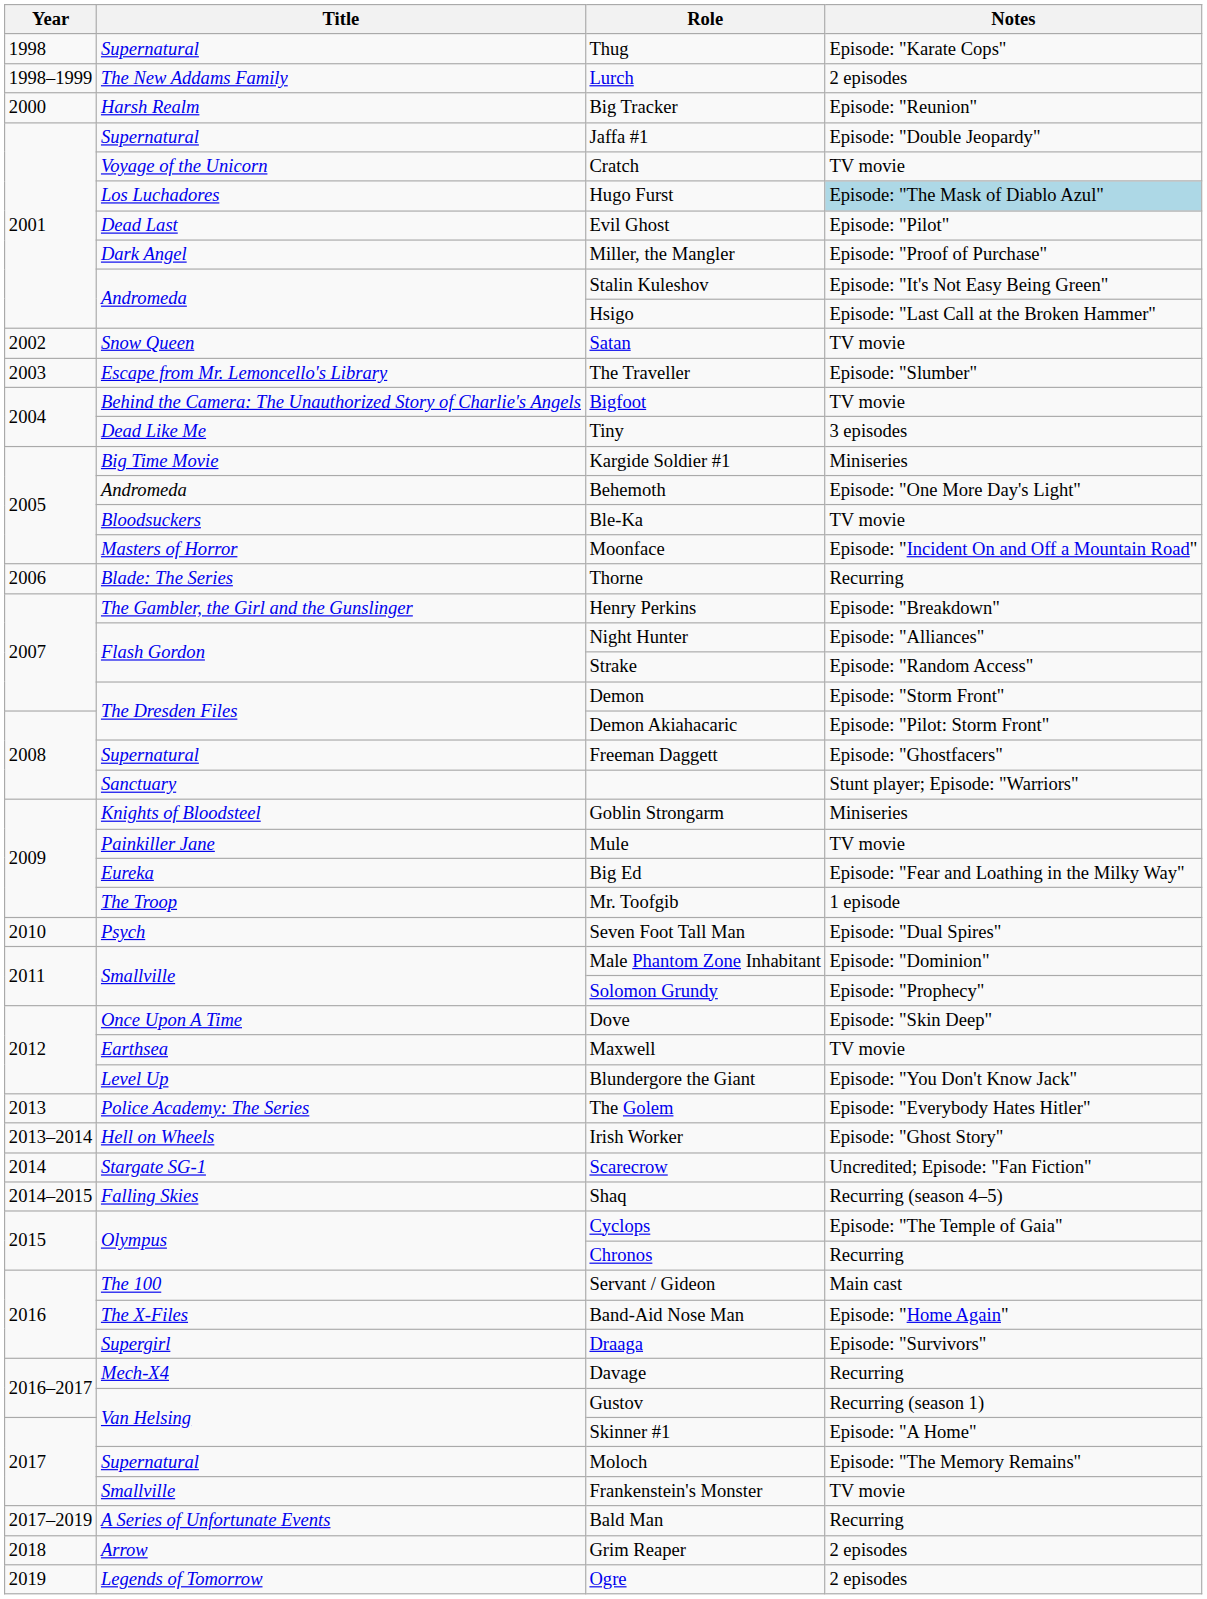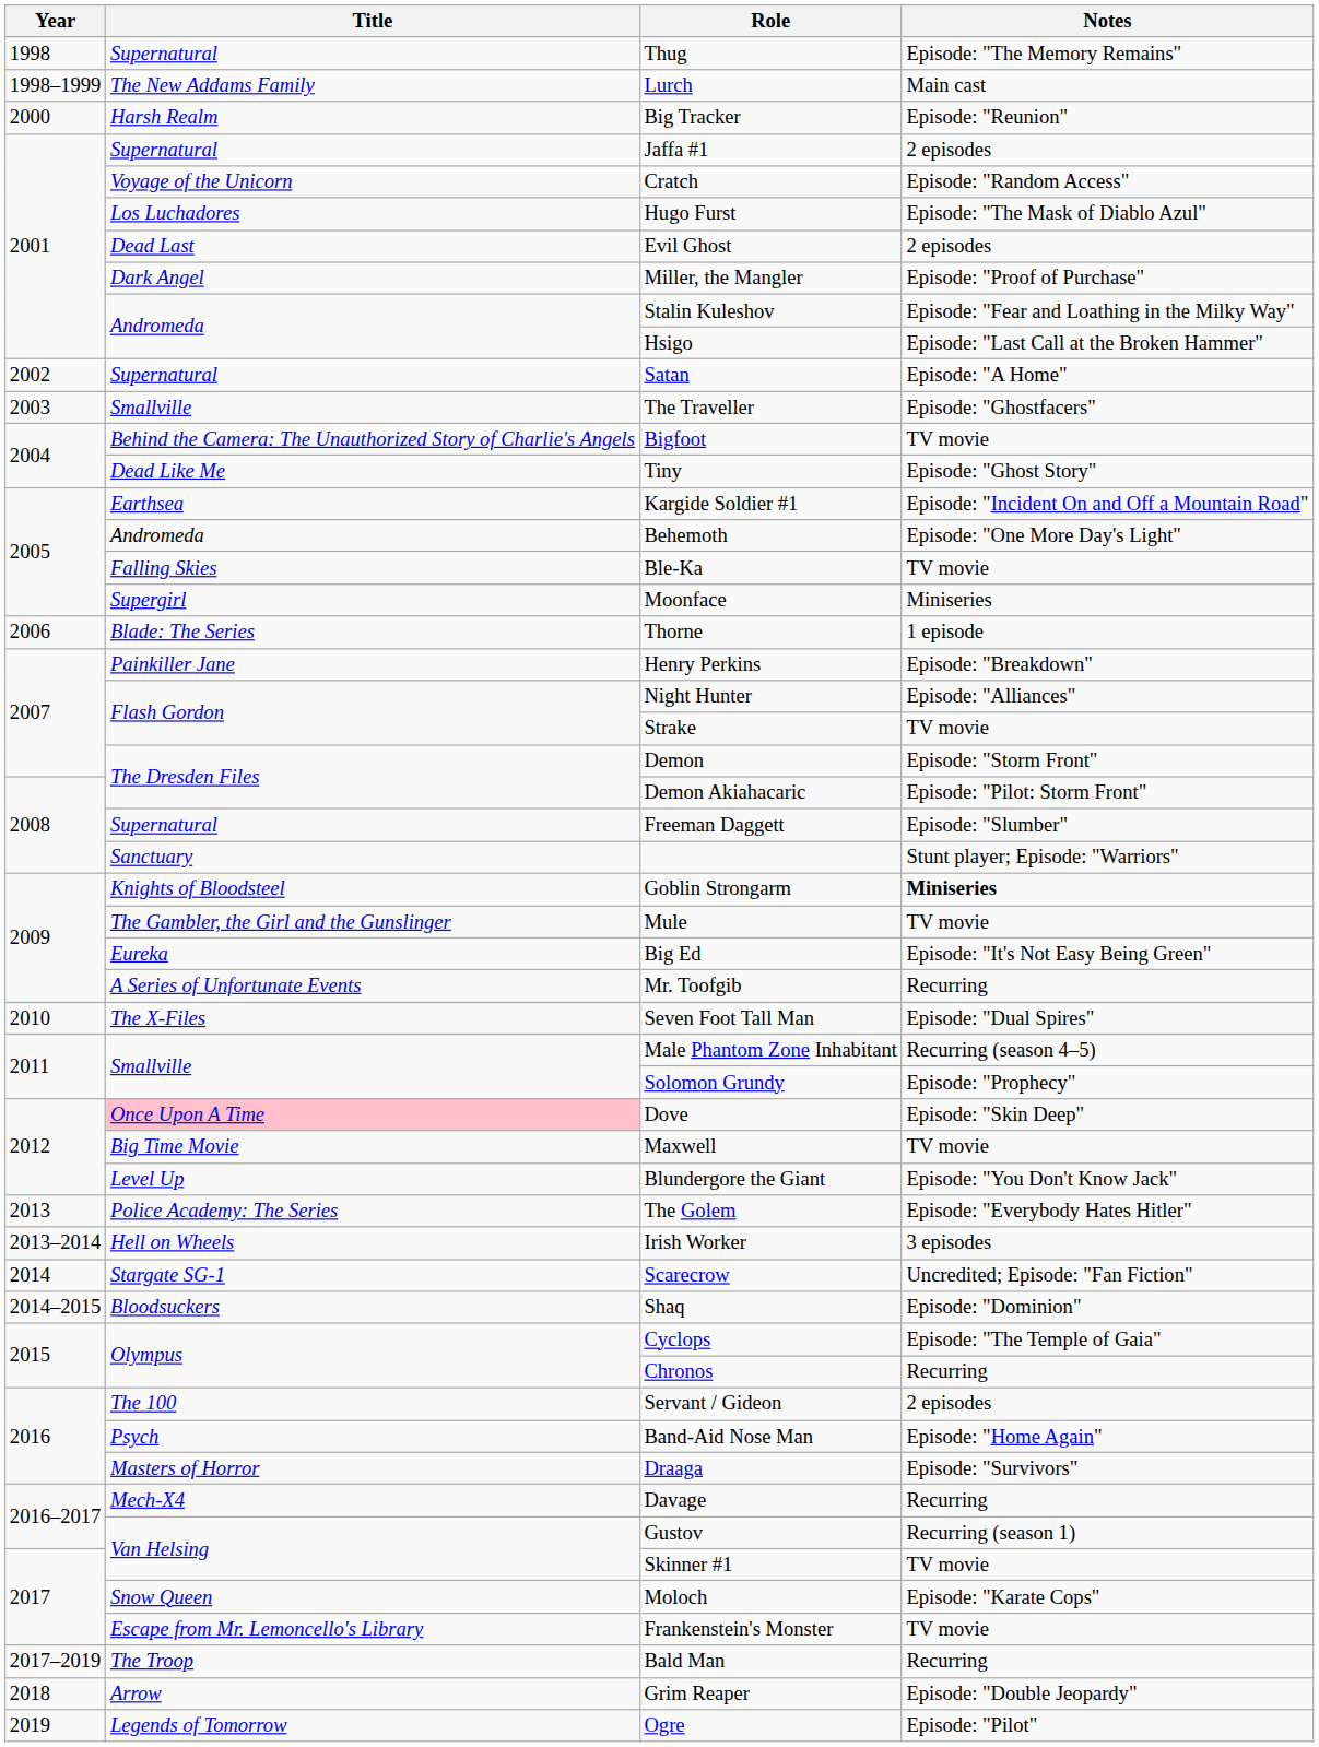Thug | Notes: Episode: "Karate Cops" -> Episode: "The Memory Remains"
Lurch | Notes: 2 episodes -> Main cast
Jaffa #1 | Notes: Episode: "Double Jeopardy" -> 2 episodes
Cratch | Notes: TV movie -> Episode: "Random Access"
Hugo Furst | Notes: lightblue background -> no background
Evil Ghost | Notes: Episode: "Pilot" -> 2 episodes
Stalin Kuleshov | Notes: Episode: "It's Not Easy Being Green" -> Episode: "Fear and Loathing in the Milky Way"
Satan | Title: Snow Queen -> Supernatural
Satan | Notes: TV movie -> Episode: "A Home"
The Traveller | Title: Escape from Mr. Lemoncello's Library -> Smallville
The Traveller | Notes: Episode: "Slumber" -> Episode: "Ghostfacers"
Tiny | Notes: 3 episodes -> Episode: "Ghost Story"
Kargide Soldier #1 | Title: Big Time Movie -> Earthsea
Kargide Soldier #1 | Notes: Miniseries -> Episode: "Incident On and Off a Mountain Road"
Ble-Ka | Title: Bloodsuckers -> Falling Skies
Moonface | Title: Masters of Horror -> Supergirl
Moonface | Notes: Episode: "Incident On and Off a Mountain Road" -> Miniseries
Thorne | Notes: Recurring -> 1 episode
Henry Perkins | Title: The Gambler, the Girl and the Gunslinger -> Painkiller Jane
Strake | Notes: Episode: "Random Access" -> TV movie
Freeman Daggett | Notes: Episode: "Ghostfacers" -> Episode: "Slumber"
Goblin Strongarm | Notes: normal -> bold
Mule | Title: Painkiller Jane -> The Gambler, the Girl and the Gunslinger
Big Ed | Notes: Episode: "Fear and Loathing in the Milky Way" -> Episode: "It's Not Easy Being Green"
Mr. Toofgib | Title: The Troop -> A Series of Unfortunate Events
Mr. Toofgib | Notes: 1 episode -> Recurring
Seven Foot Tall Man | Title: Psych -> The X-Files
Male Phantom Zone Inhabitant | Notes: Episode: "Dominion" -> Recurring (season 4–5)
Dove | Title: no background -> pink background
Maxwell | Title: Earthsea -> Big Time Movie
Irish Worker | Notes: Episode: "Ghost Story" -> 3 episodes
Shaq | Title: Falling Skies -> Bloodsuckers
Shaq | Notes: Recurring (season 4–5) -> Episode: "Dominion"
Servant / Gideon | Notes: Main cast -> 2 episodes
Band-Aid Nose Man | Title: The X-Files -> Psych
Draaga | Title: Supergirl -> Masters of Horror
Skinner #1 | Notes: Episode: "A Home" -> TV movie
Moloch | Title: Supernatural -> Snow Queen
Moloch | Notes: Episode: "The Memory Remains" -> Episode: "Karate Cops"
Frankenstein's Monster | Title: Smallville -> Escape from Mr. Lemoncello's Library
Bald Man | Title: A Series of Unfortunate Events -> The Troop
Grim Reaper | Notes: 2 episodes -> Episode: "Double Jeopardy"
Ogre | Notes: 2 episodes -> Episode: "Pilot"
